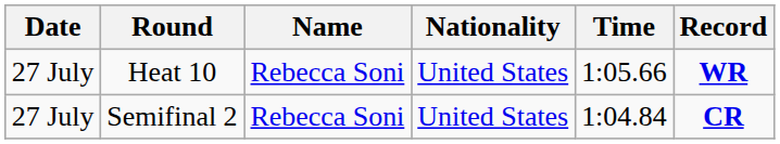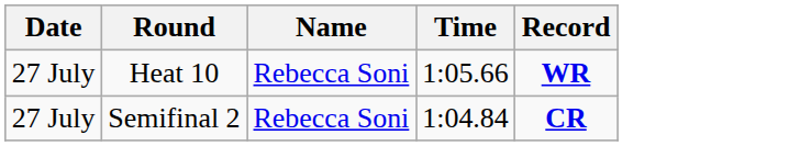- column: Nationality | United States | United States
